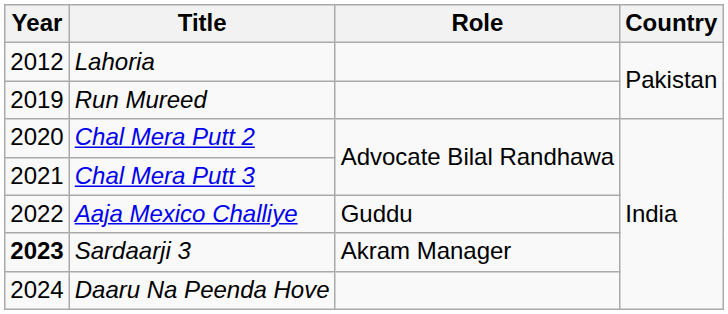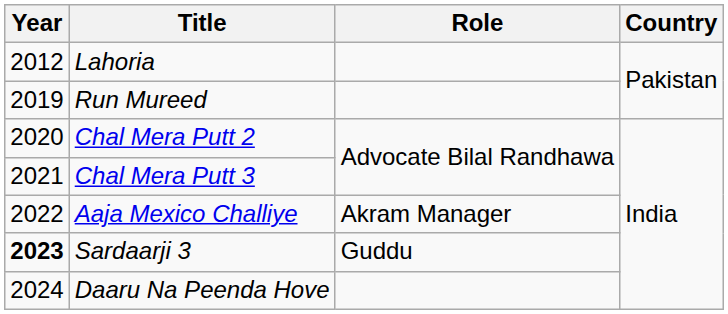Aaja Mexico Challiye | Role: Guddu -> Akram Manager
Sardaarji 3 | Role: Akram Manager -> Guddu
